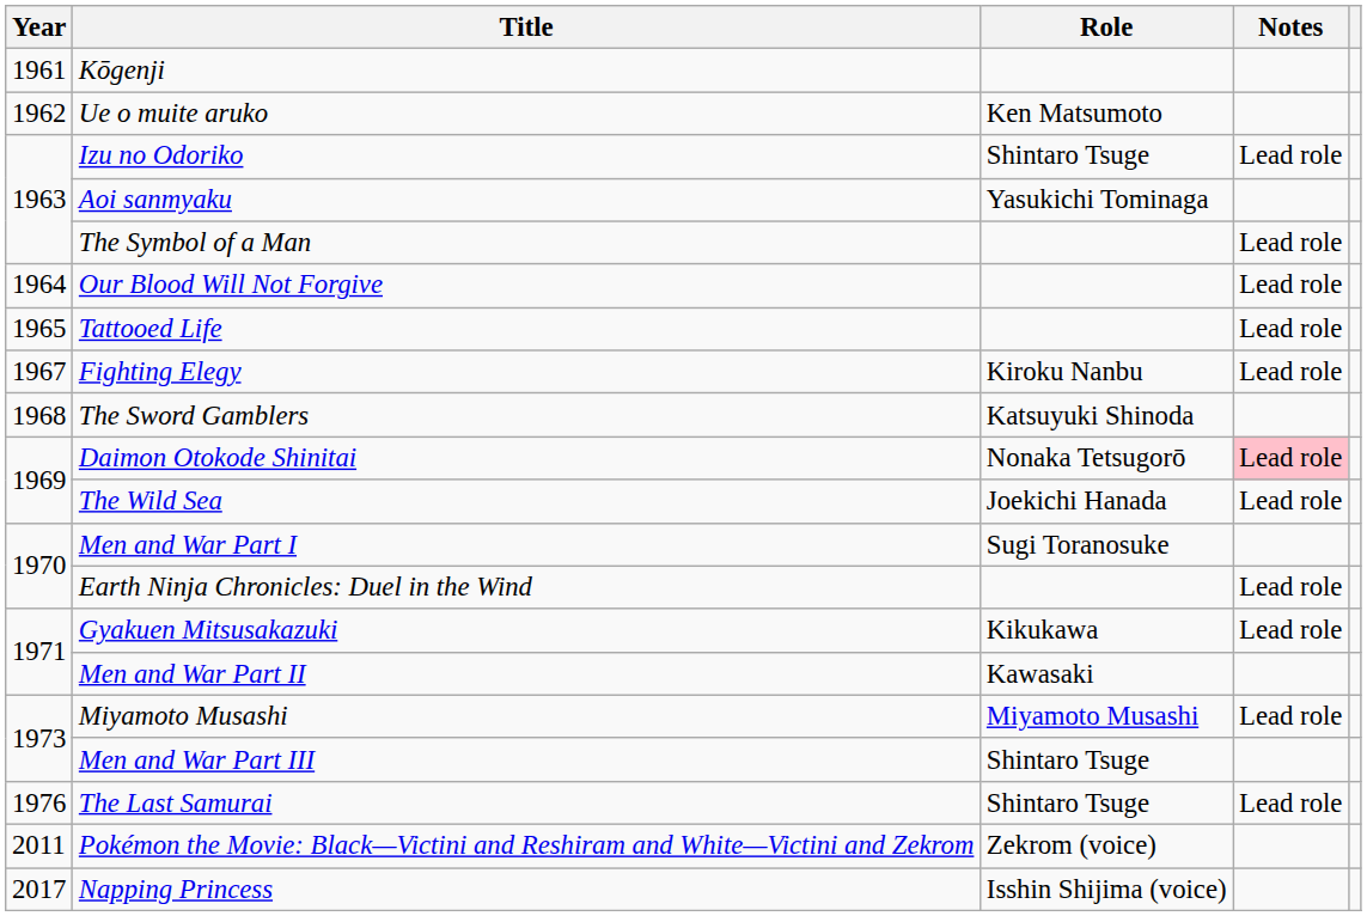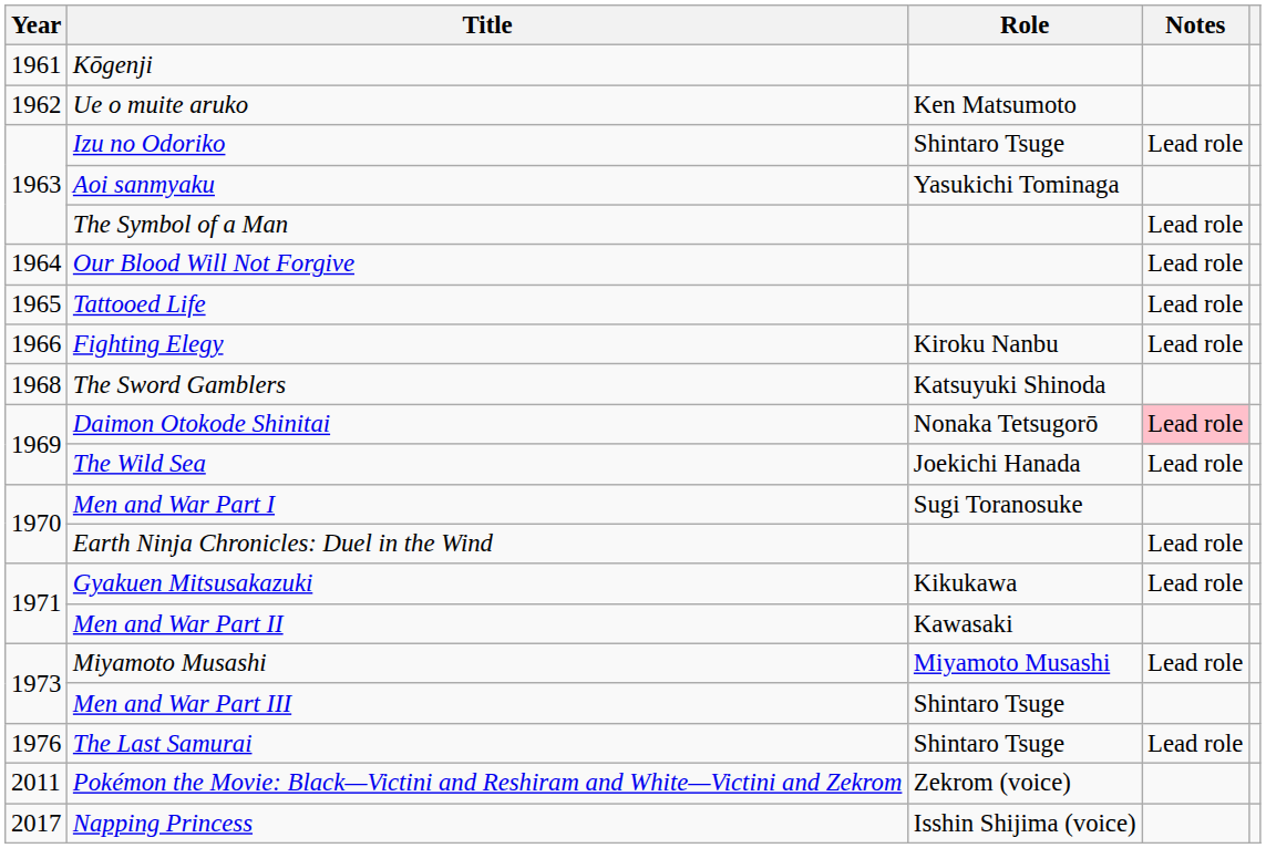Fighting Elegy | Year: 1967 -> 1966
